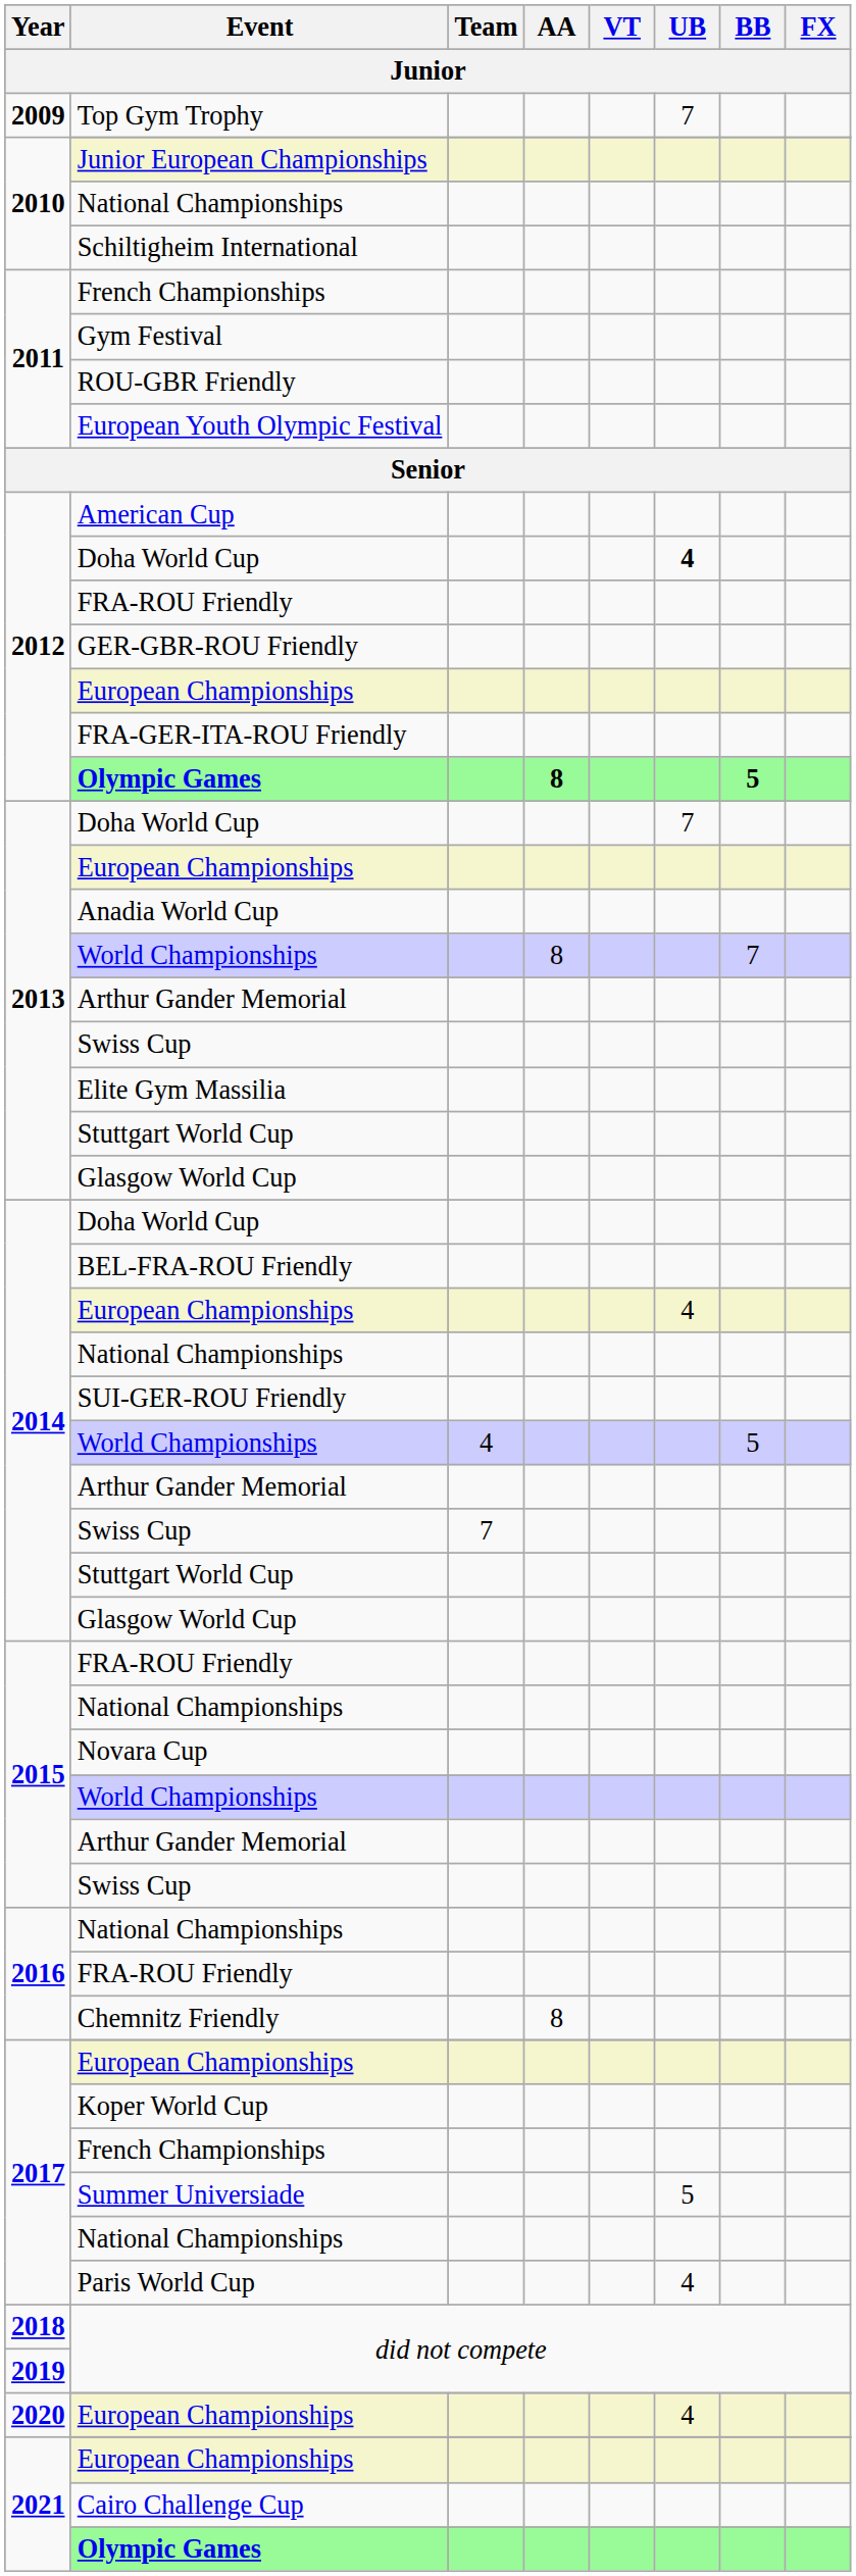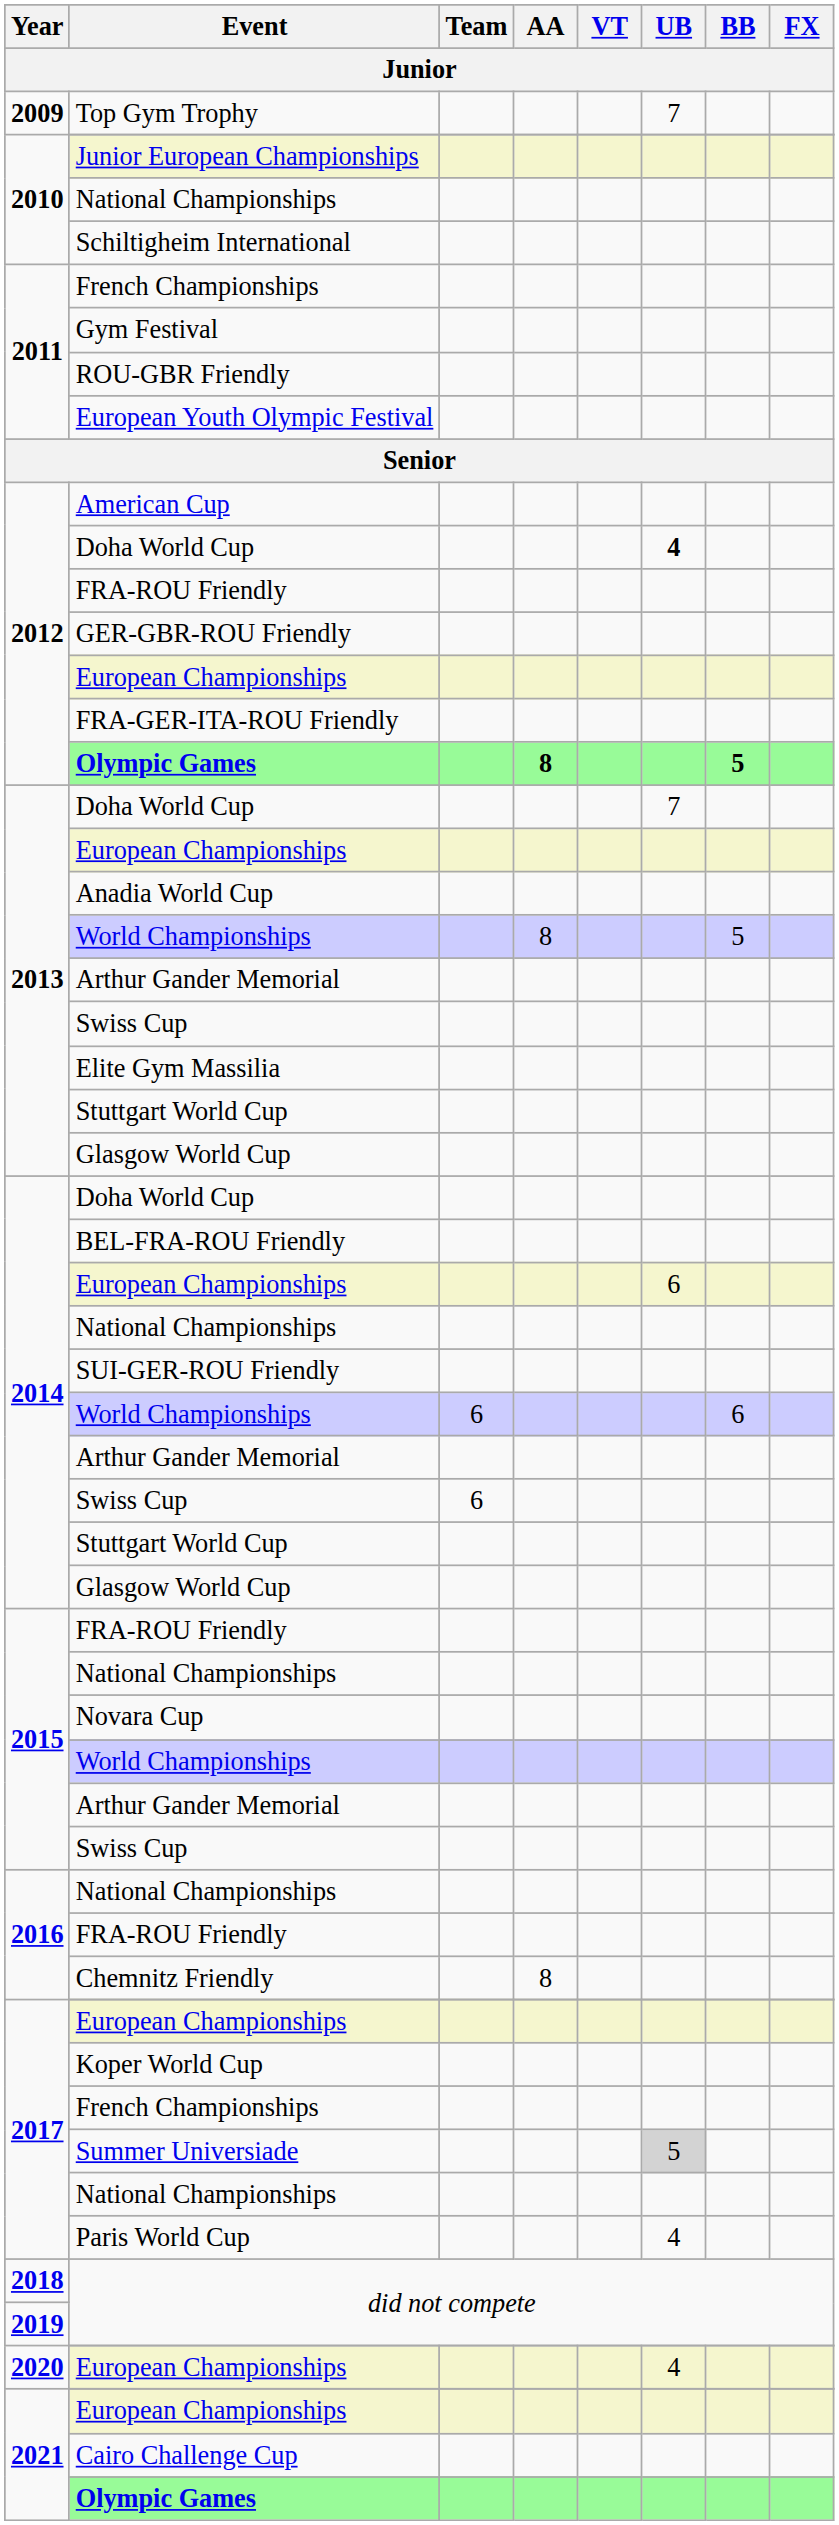2013 / World Championships | BB: 7 -> 5
2014 / European Championships | UB: 4 -> 6
2014 / World Championships | Team: 4 -> 6
2014 / World Championships | BB: 5 -> 6
2014 / Swiss Cup | Team: 7 -> 6
Summer Universiade | UB: no background -> lightgrey background
